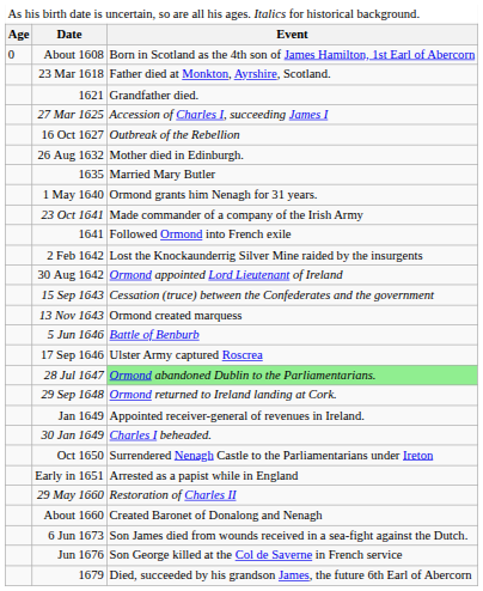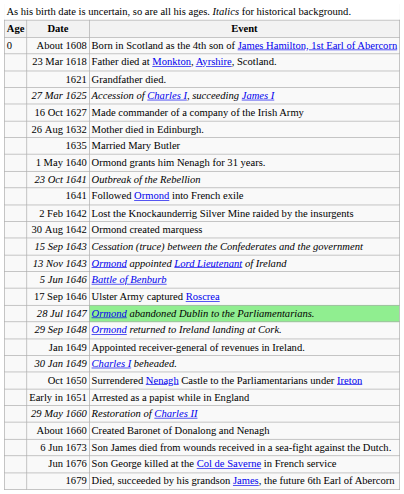16 Oct 1627 | column 3: Outbreak of the Rebellion -> Made commander of a company of the Irish Army
23 Oct 1641 | column 3: Made commander of a company of the Irish Army -> Outbreak of the Rebellion
30 Aug 1642 | column 3: Ormond appointed Lord Lieutenant of Ireland -> Ormond created marquess
13 Nov 1643 | column 3: Ormond created marquess -> Ormond appointed Lord Lieutenant of Ireland
